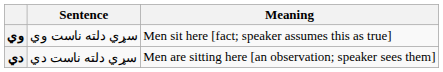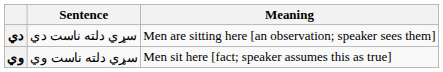rows swapped: وي <-> دي
